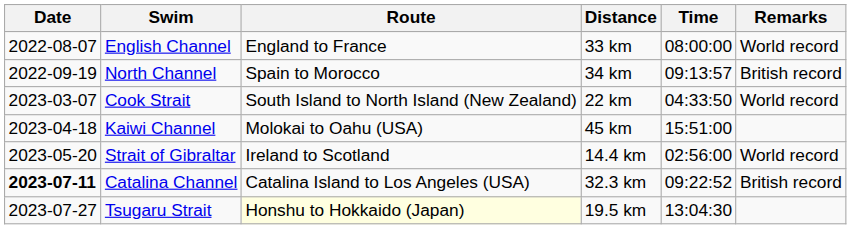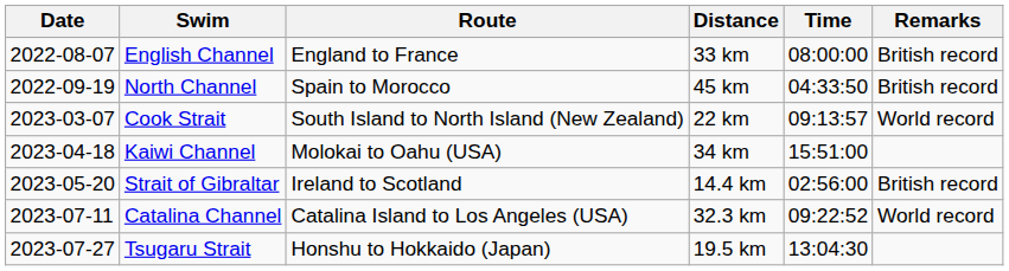English Channel | Remarks: World record -> British record
North Channel | Distance: 34 km -> 45 km
North Channel | Time: 09:13:57 -> 04:33:50
Cook Strait | Time: 04:33:50 -> 09:13:57
Kaiwi Channel | Distance: 45 km -> 34 km
Strait of Gibraltar | Remarks: World record -> British record
Catalina Channel | Date: bold -> normal
Catalina Channel | Remarks: British record -> World record
Tsugaru Strait | Route: lightyellow background -> no background
